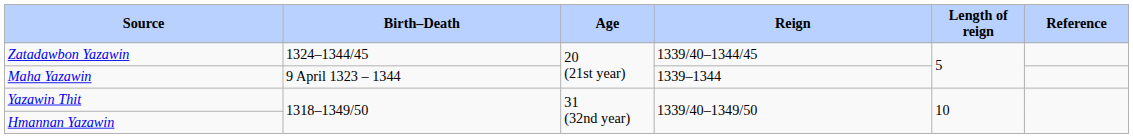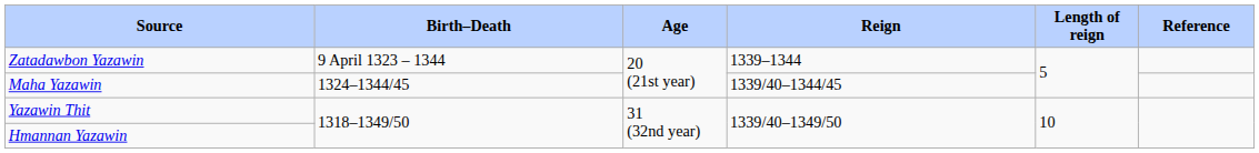Zatadawbon Yazawin | Birth–Death: 1324–1344/45 -> 9 April 1323 – 1344
Zatadawbon Yazawin | Reign: 1339/40–1344/45 -> 1339–1344
Maha Yazawin | Birth–Death: 9 April 1323 – 1344 -> 1324–1344/45
Maha Yazawin | Reign: 1339–1344 -> 1339/40–1344/45
